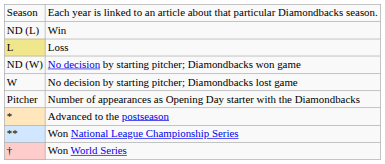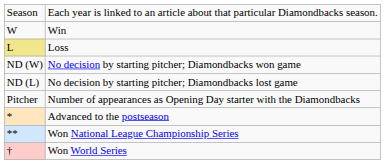Win | column 1: ND (L) -> W
No decision by starting pitcher; Diamondbacks lost game | column 1: W -> ND (L)
